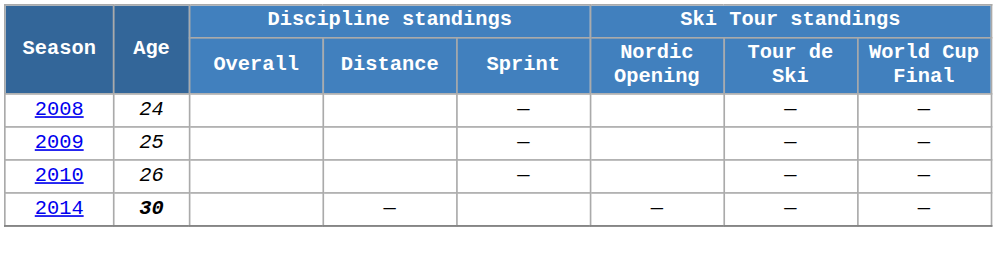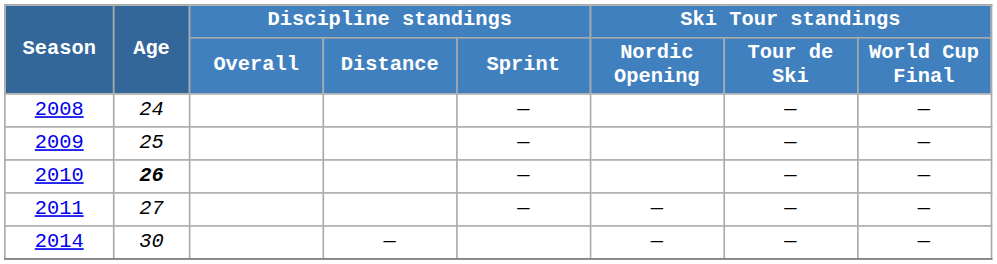2010 | Age: normal -> bold
+ row: 2011 | 27 | — | — | — | —
2014 | Age: bold -> normal
